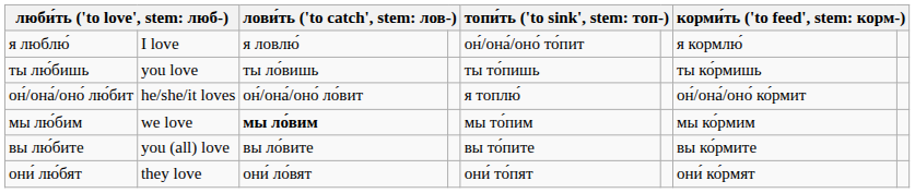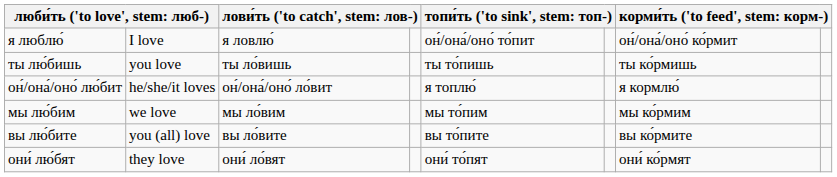я люблю́ | column 7: я кормлю́ -> он́/она́/оно́ ко́рмит
он́/она́/оно́ лю́бит | column 7: он́/она́/оно́ ко́рмит -> я кормлю́
мы лю́бим | column 3: bold -> normal
